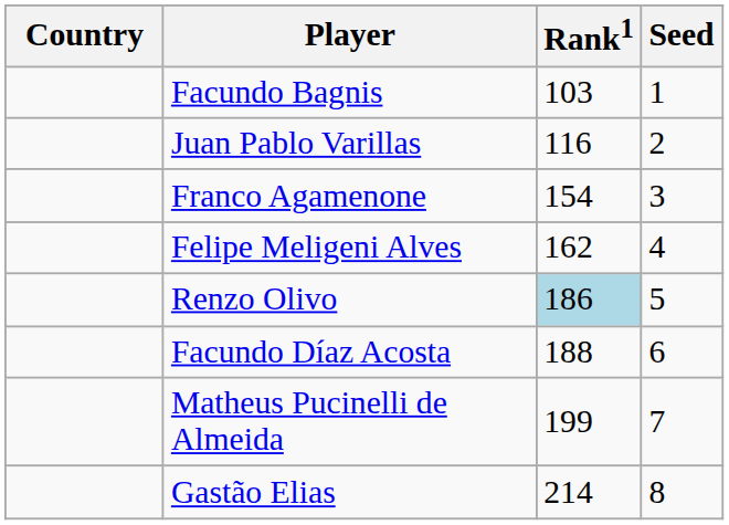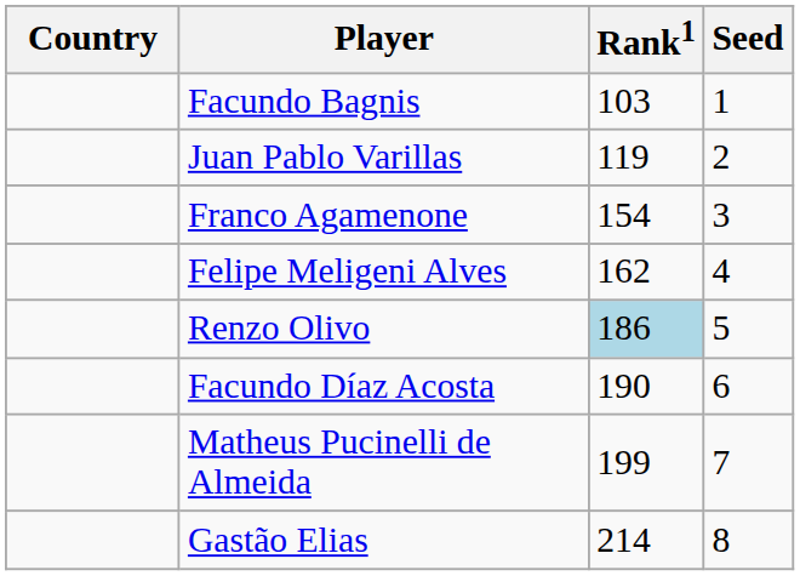Juan Pablo Varillas | Rank1: 116 -> 119
Facundo Díaz Acosta | Rank1: 188 -> 190
